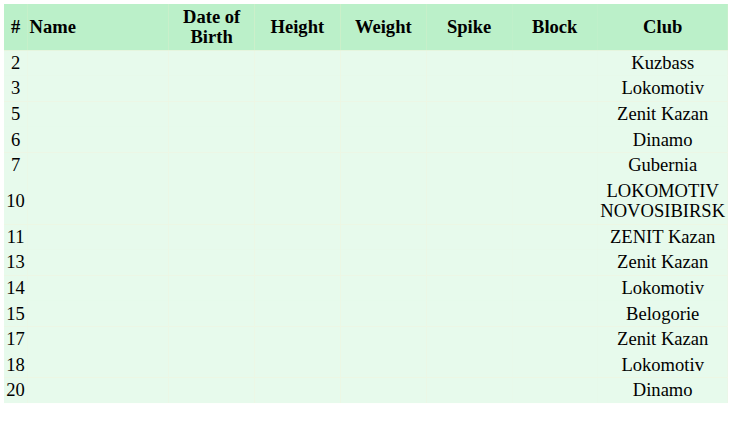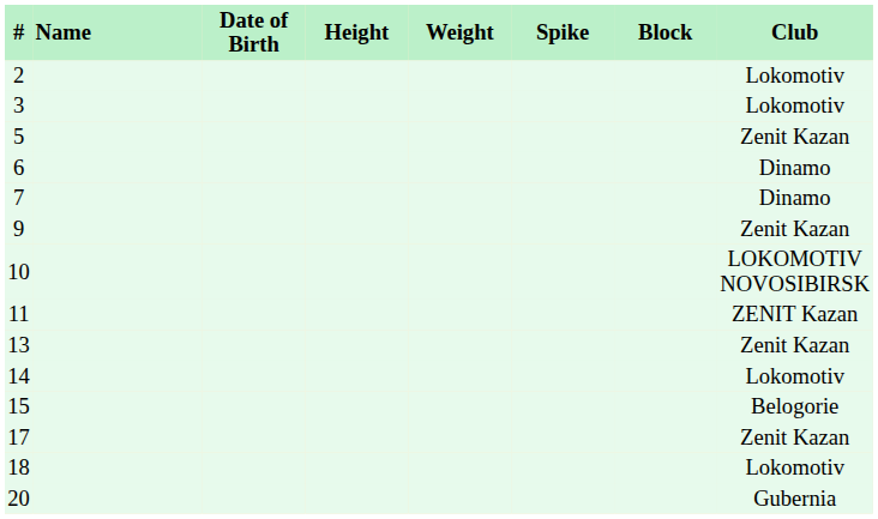2 | Club: Kuzbass -> Lokomotiv
7 | Club: Gubernia -> Dinamo
+ row: 9 | Zenit Kazan
20 | Club: Dinamo -> Gubernia
